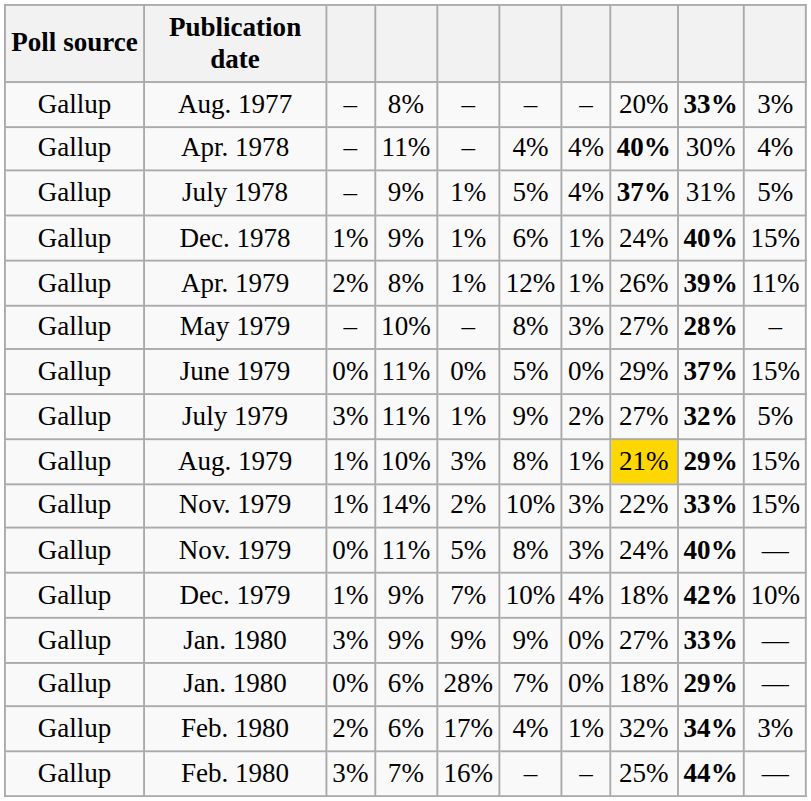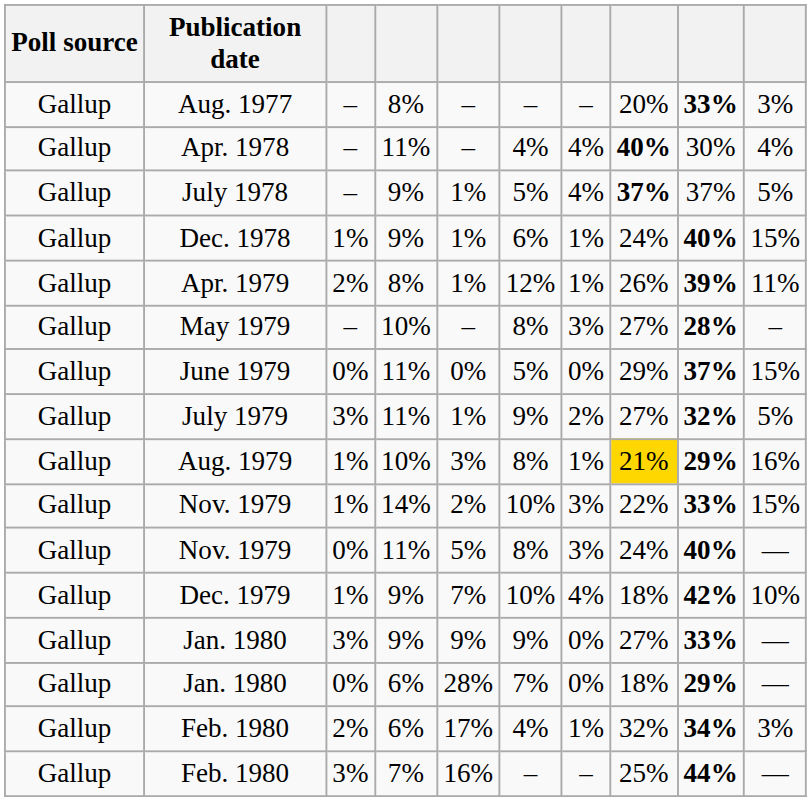July 1978 | column 9: 31% -> 37%
Aug. 1979 | column 10: 15% -> 16%
